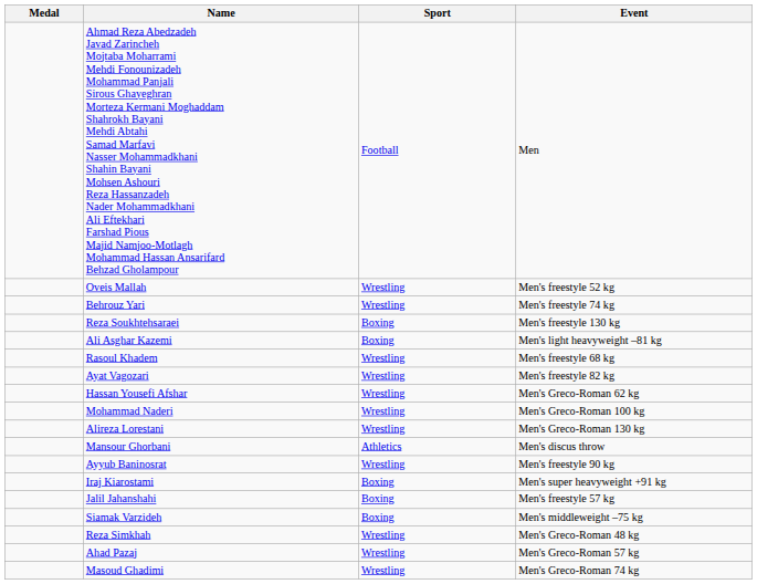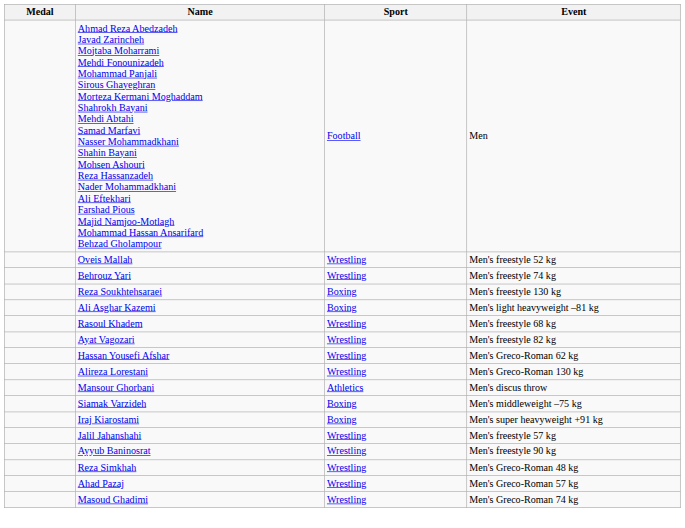- row: Mohammad Naderi | Wrestling | Men's Greco-Roman 100 kg
rows swapped: Siamak Varzideh <-> Ayyub Baninosrat
Jalil Jahanshahi | Sport: Boxing -> Wrestling
